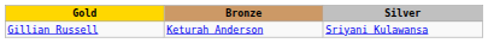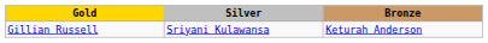columns swapped: Silver <-> Bronze
